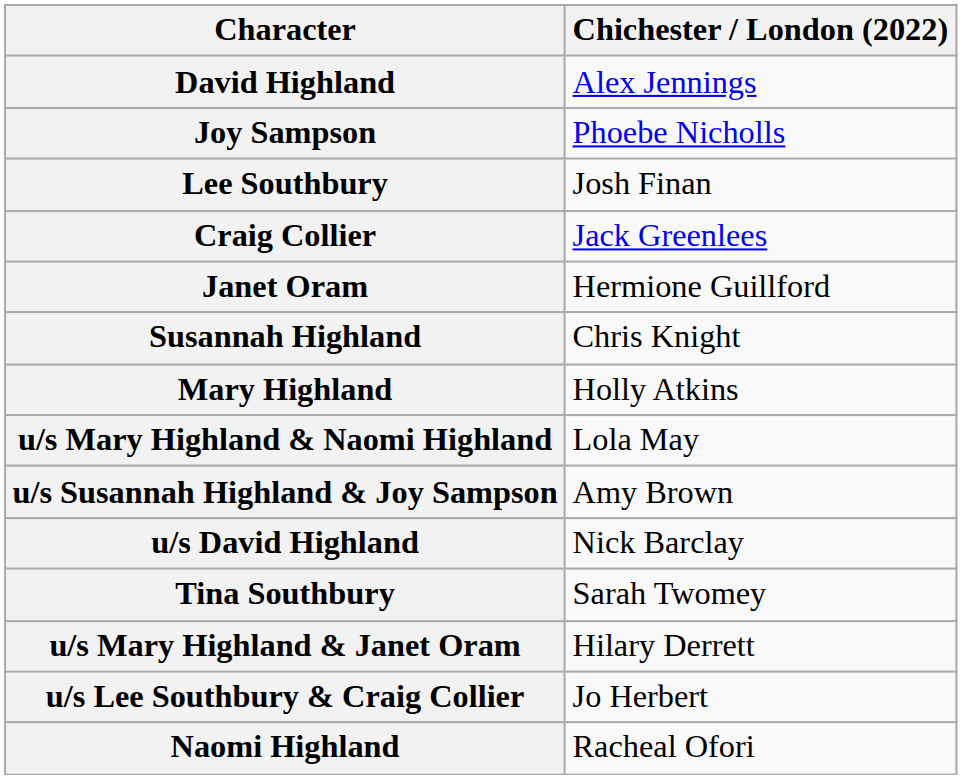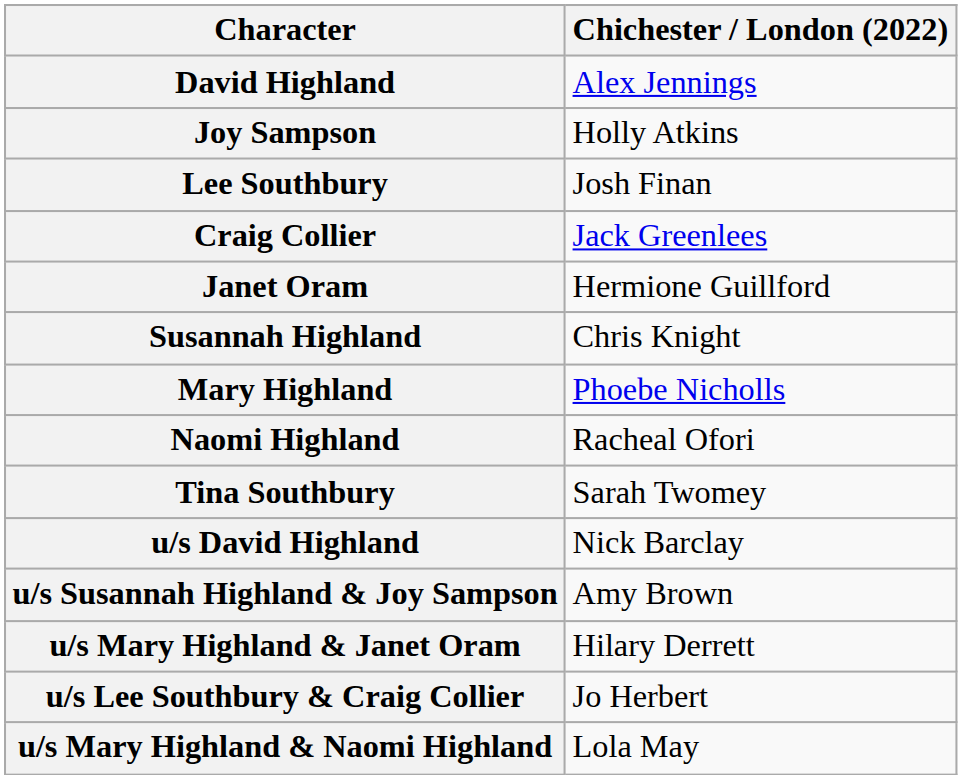Joy Sampson | Chichester / London (2022): Phoebe Nicholls -> Holly Atkins
Mary Highland | Chichester / London (2022): Holly Atkins -> Phoebe Nicholls
rows swapped: Naomi Highland <-> u/s Mary Highland & Naomi Highland
rows swapped: Tina Southbury <-> u/s Susannah Highland & Joy Sampson
